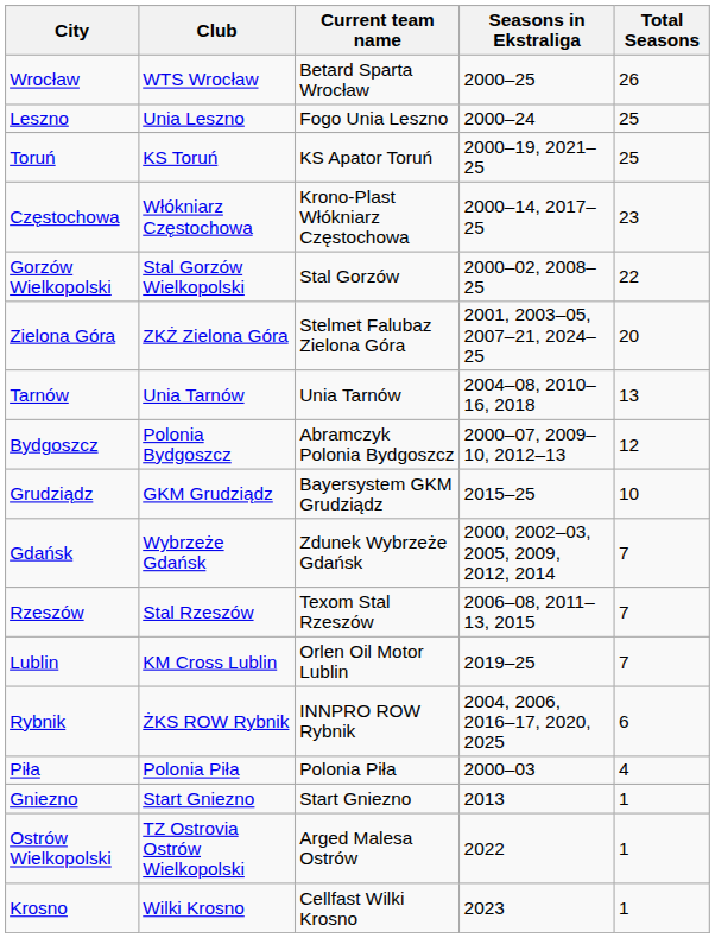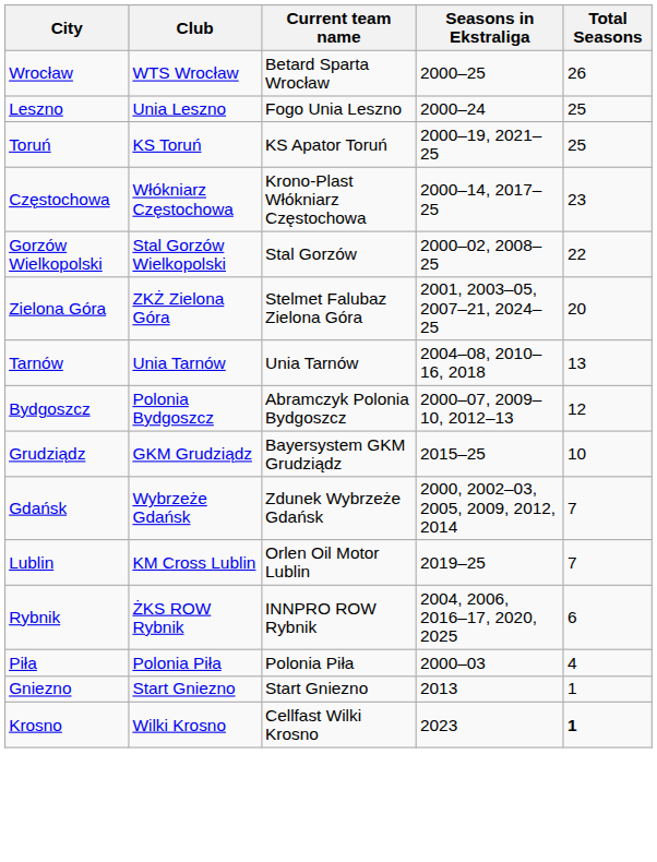- row: Rzeszów | Stal Rzeszów | Texom Stal Rzeszów | 2006–08, 2011–13, 2015 | 7
- row: Ostrów Wielkopolski | TZ Ostrovia Ostrów Wielkopolski | Arged Malesa Ostrów | 2022 | 1
Krosno | Total Seasons: normal -> bold
